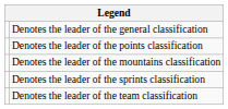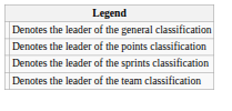- row: Denotes the leader of the mountains classification
